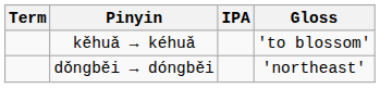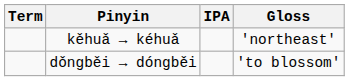kěhuǎ → kéhuǎ | Gloss: 'to blossom' -> 'northeast'
dǒngběi → dóngběi | Gloss: 'northeast' -> 'to blossom'
